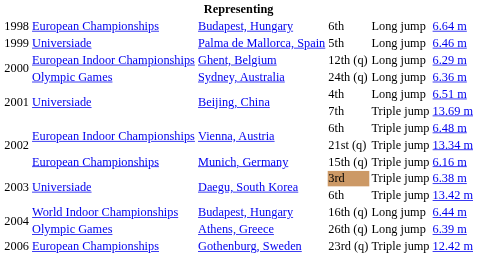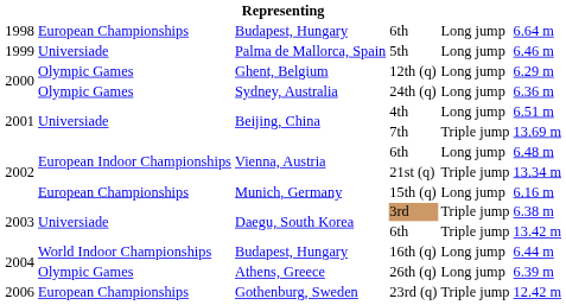12th (q) | column 2: European Indoor Championships -> Olympic Games
Vienna, Austria / 6th | column 5: Triple jump -> Long jump
15th (q) | column 5: Triple jump -> Long jump
